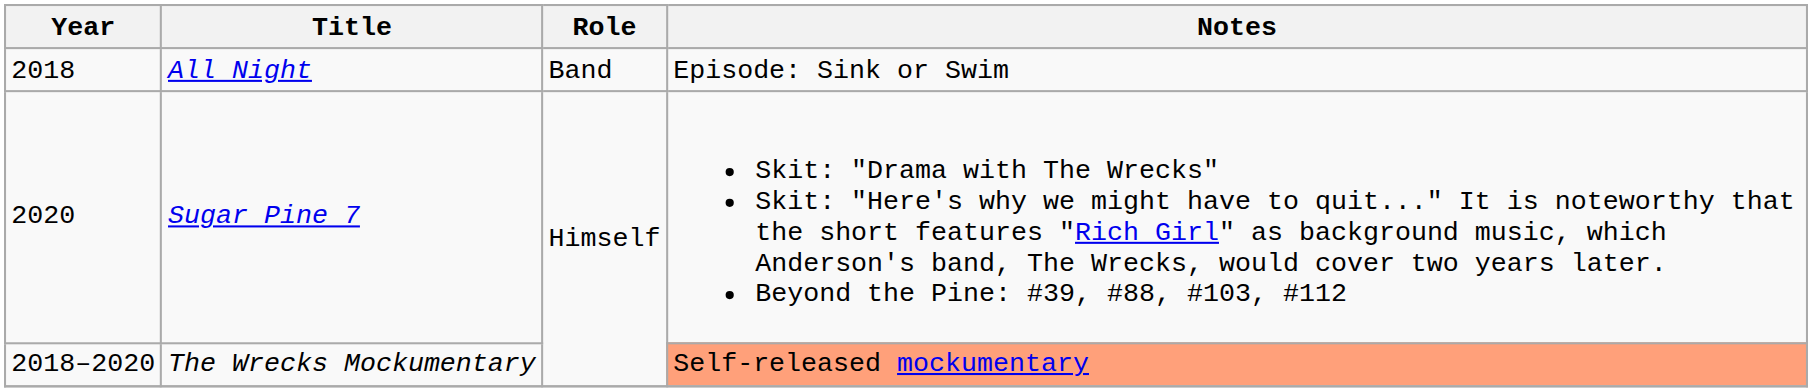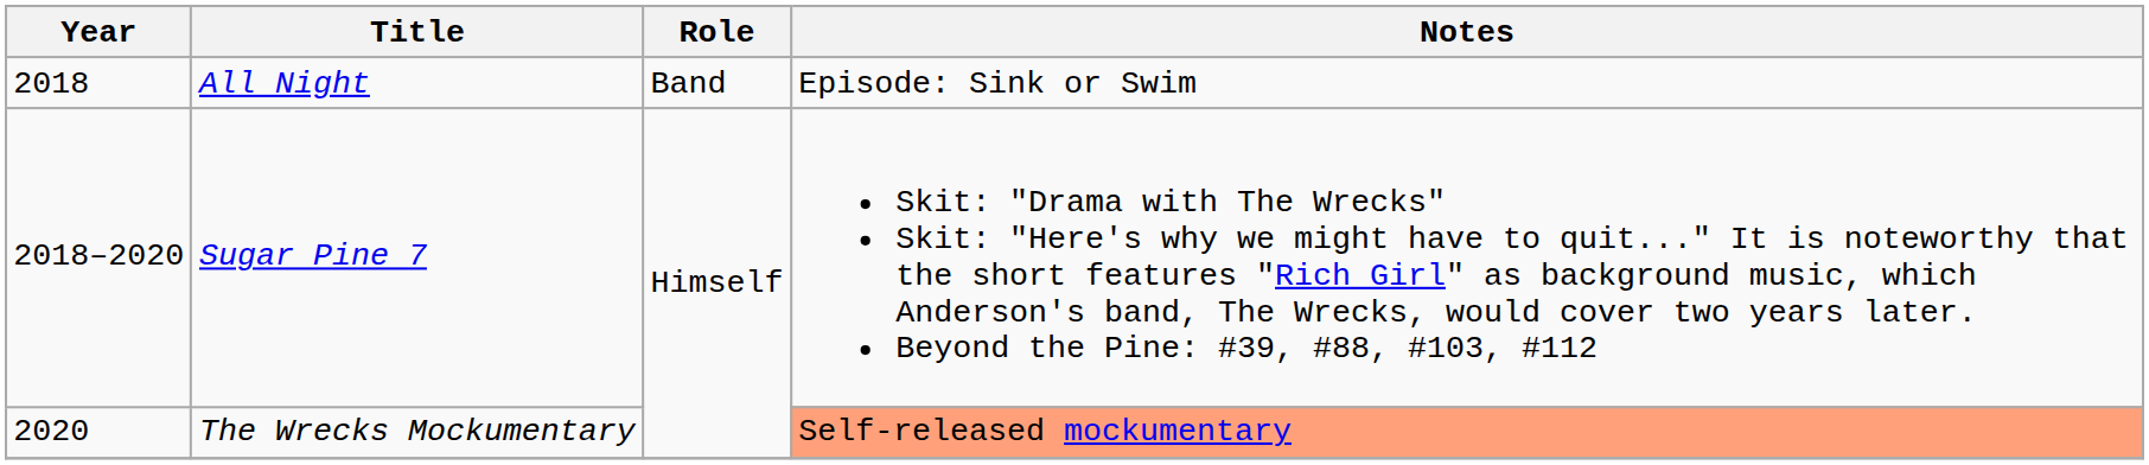Sugar Pine 7 | Year: 2020 -> 2018–2020
The Wrecks Mockumentary | Year: 2018–2020 -> 2020
